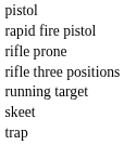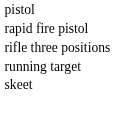- row: rifle prone
- row: trap
